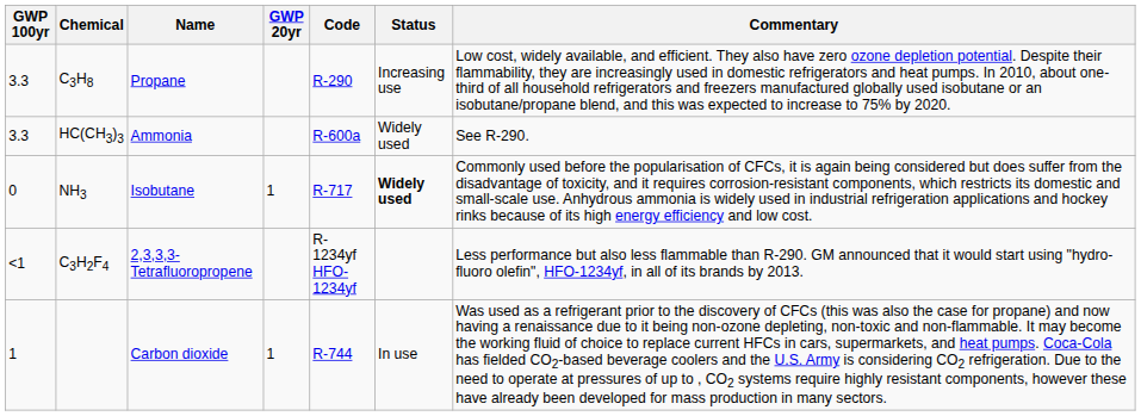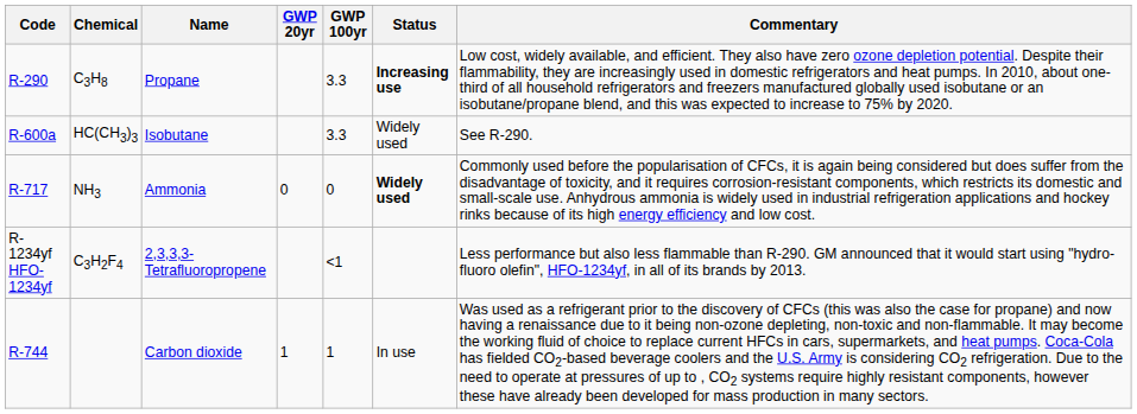columns swapped: Code <-> GWP 100yr
C3H8 | Status: normal -> bold
HC(CH3)3 | Name: Ammonia -> Isobutane
NH3 | Name: Isobutane -> Ammonia
NH3 | GWP 20yr: 1 -> 0
